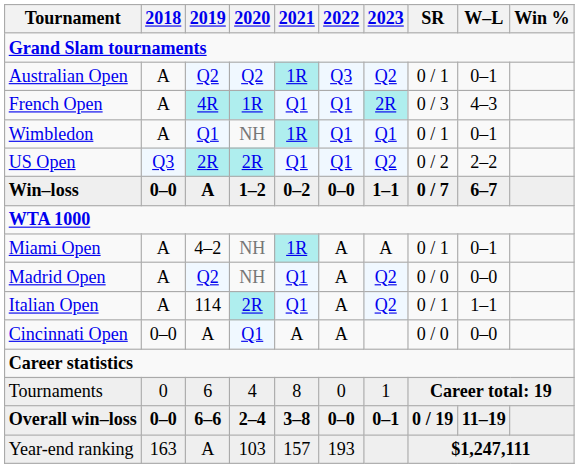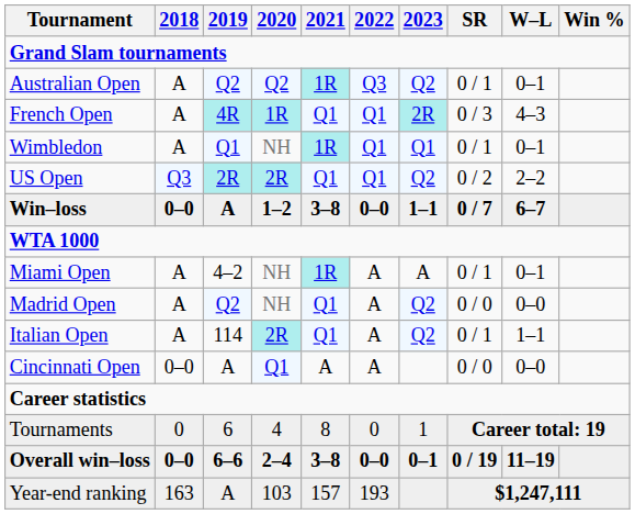Win–loss | 2021: 0–2 -> 3–8
